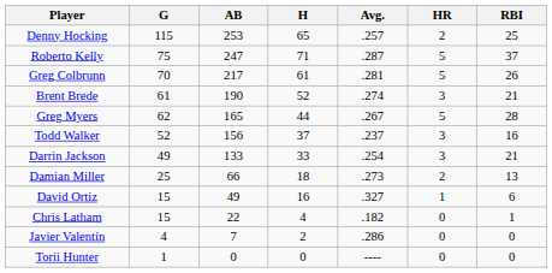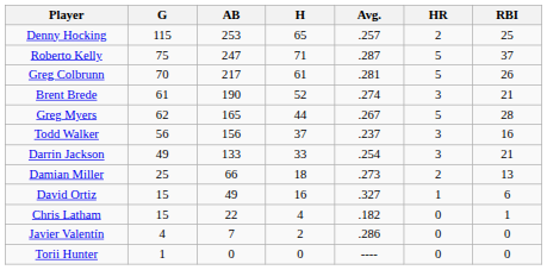Todd Walker | G: 52 -> 56
